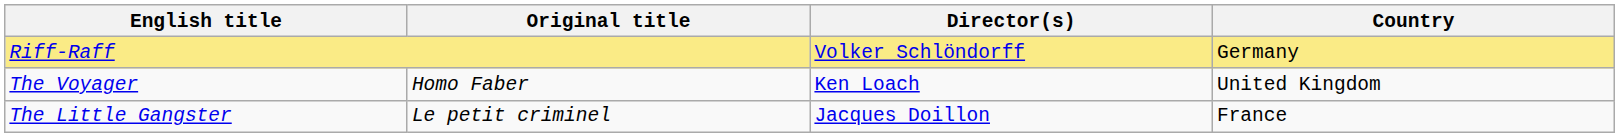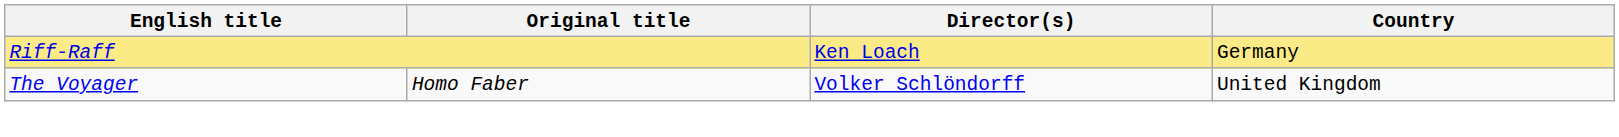Riff-Raff | Director(s): Volker Schlöndorff -> Ken Loach
The Voyager | Director(s): Ken Loach -> Volker Schlöndorff
- row: The Little Gangster | Le petit criminel | Jacques Doillon | France
